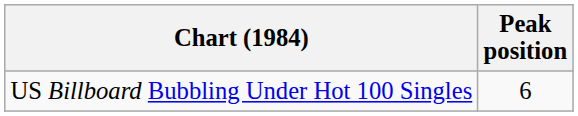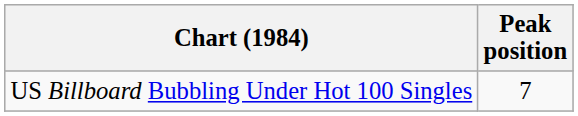US Billboard Bubbling Under Hot 100 Singles | Peak position: 6 -> 7
